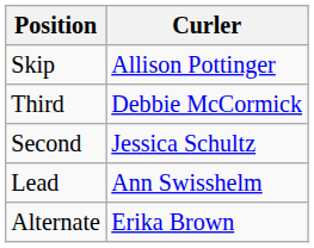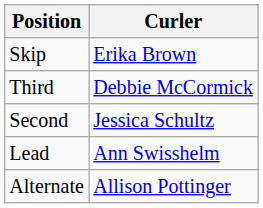Skip | Curler: Allison Pottinger -> Erika Brown
Alternate | Curler: Erika Brown -> Allison Pottinger
